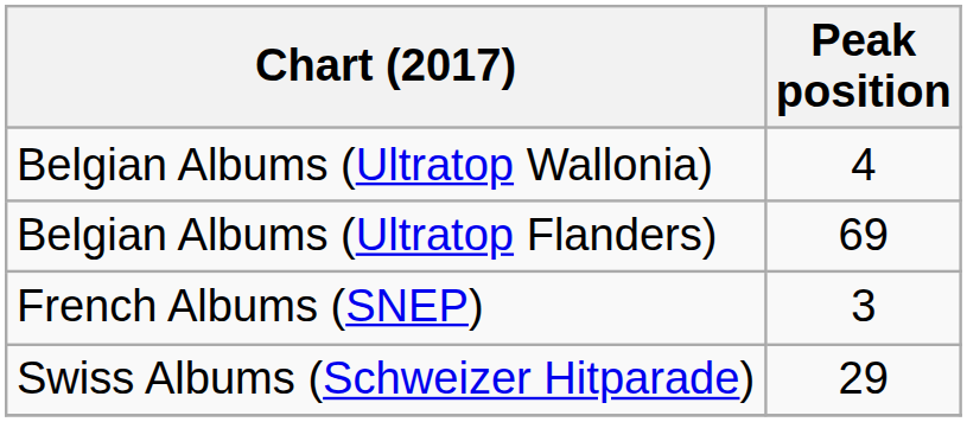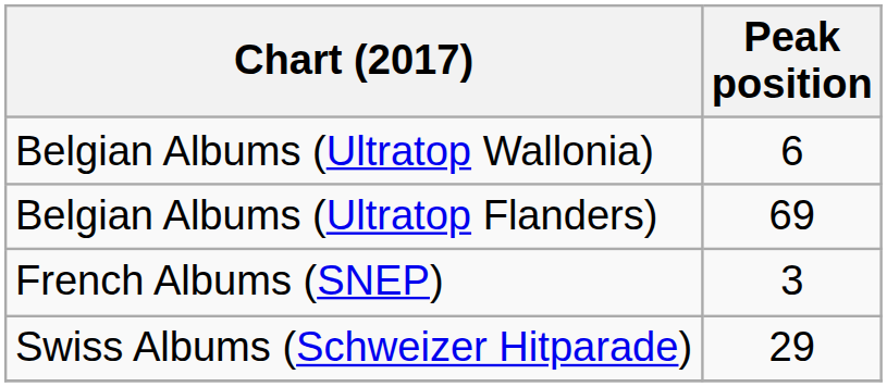Belgian Albums (Ultratop Wallonia) | Peak position: 4 -> 6
